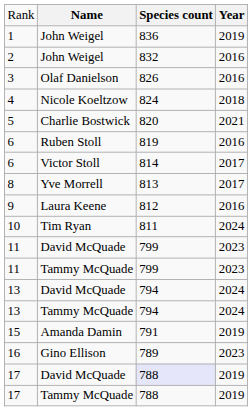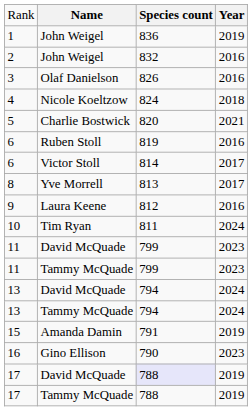16 | column 3: 789 -> 790
